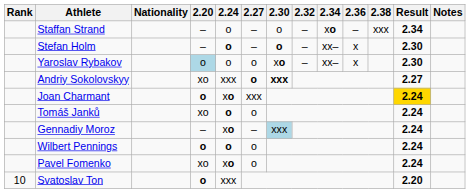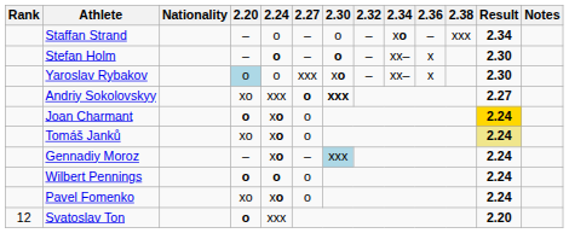Yaroslav Rybakov | 2.27: o -> xxx
Joan Charmant | 2.27: xxx -> o
Tomáš Janků | 2.24: o -> xo
Tomáš Janků | Result: no background -> khaki background
Svatoslav Ton | Rank: 10 -> 12
